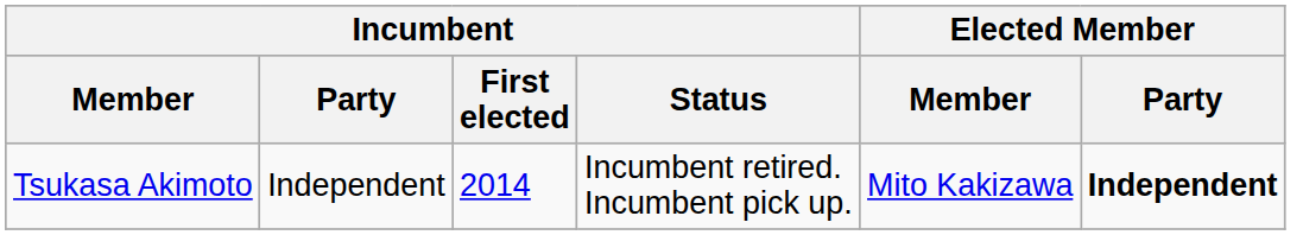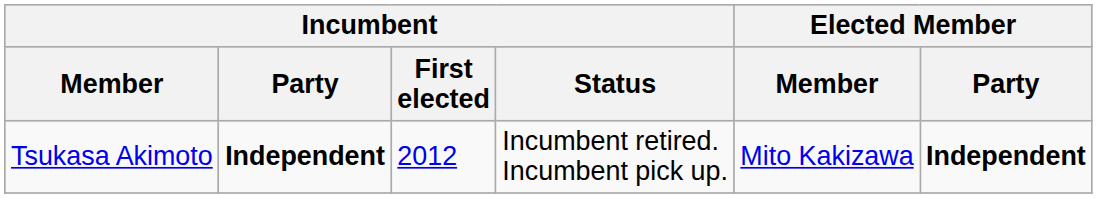Tsukasa Akimoto | Incumbent / Party: normal -> bold
Tsukasa Akimoto | Incumbent / First elected: 2014 -> 2012
